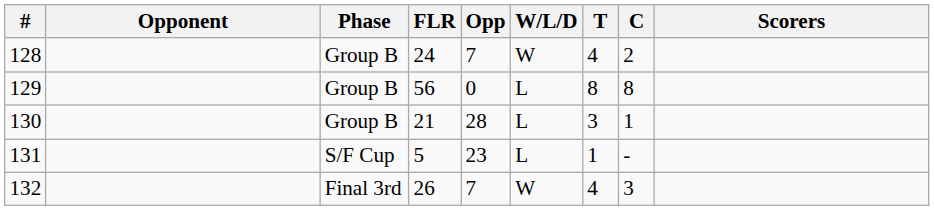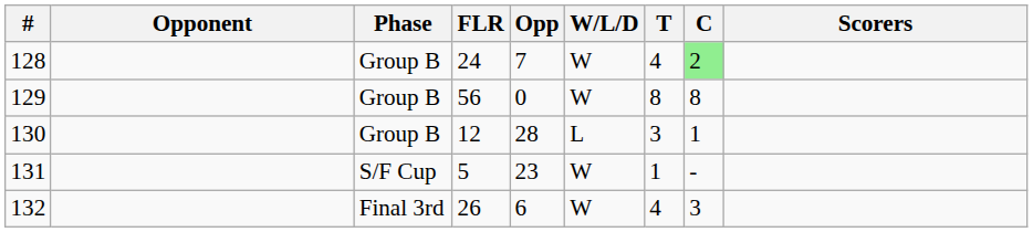128 | C: no background -> lightgreen background
129 | W/L/D: L -> W
130 | FLR: 21 -> 12
131 | W/L/D: L -> W
132 | Opp: 7 -> 6
